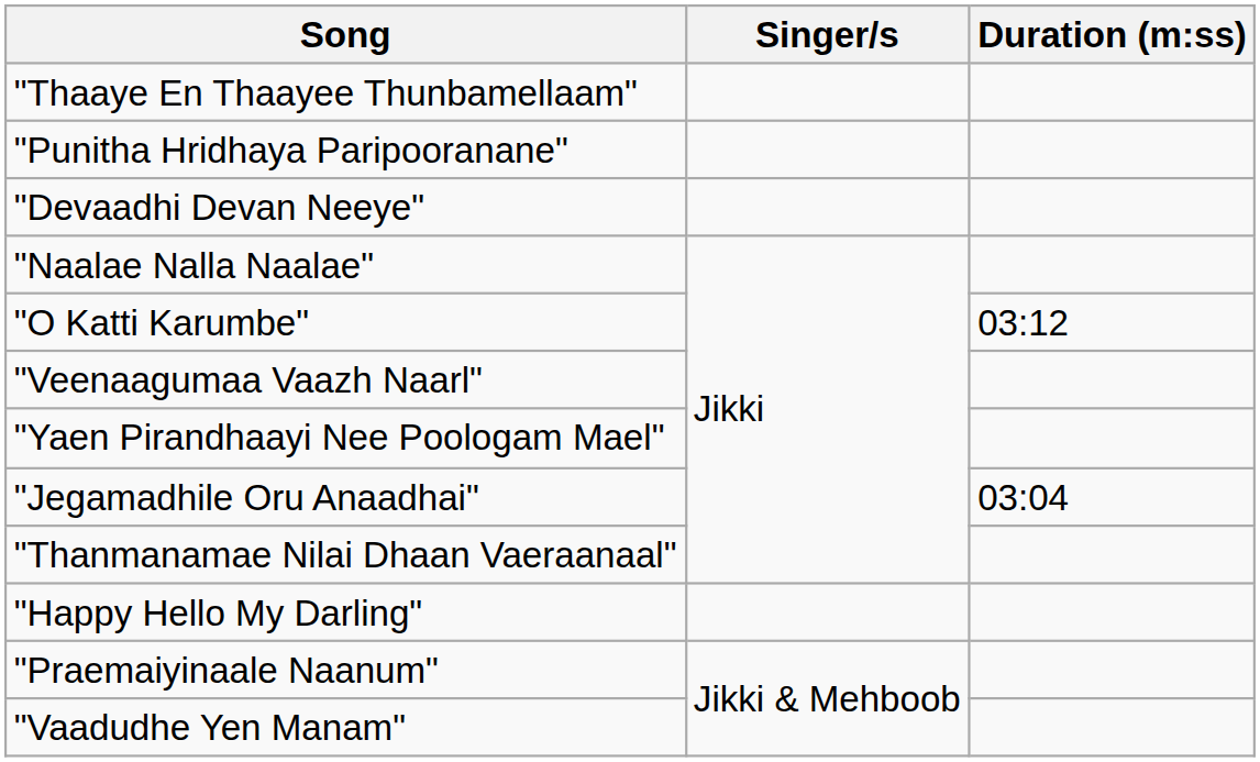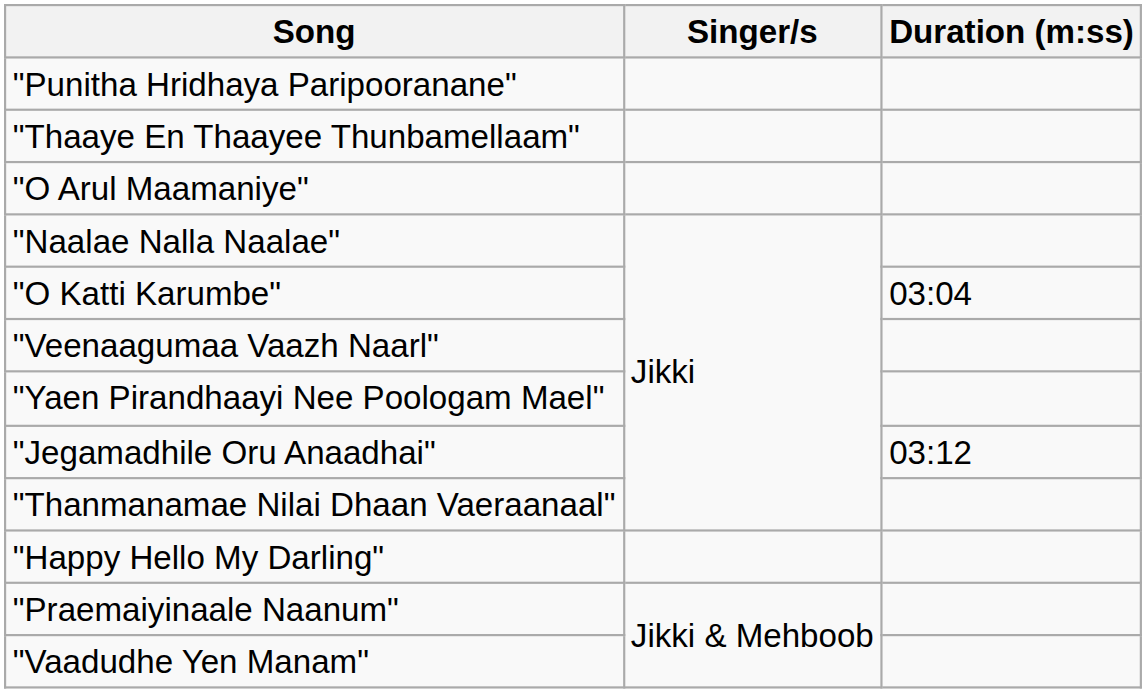rows swapped: "Punitha Hridhaya Paripooranane" <-> "Thaaye En Thaayee Thunbamellaam"
- row: "Devaadhi Devan Neeye"
+ row: "O Arul Maamaniye"
"O Katti Karumbe" | Duration (m:ss): 03:12 -> 03:04
"Jegamadhile Oru Anaadhai" | Duration (m:ss): 03:04 -> 03:12
